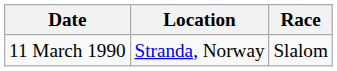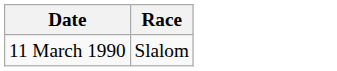- column: Location | Stranda, Norway
